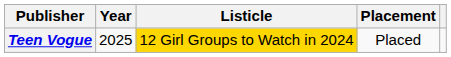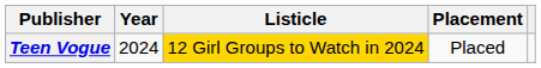Teen Vogue | Year: 2025 -> 2024
